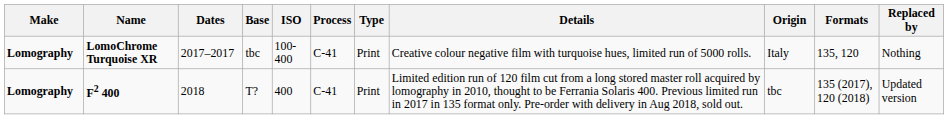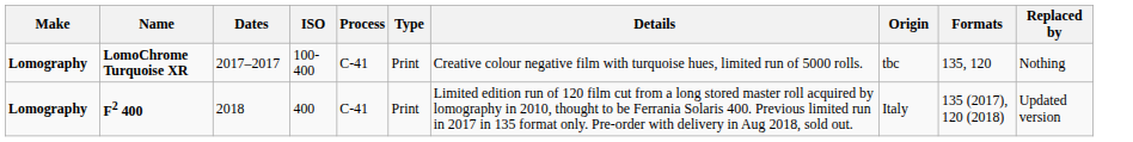- column: Base | tbc | T?
LomoChrome Turquoise XR | Origin: Italy -> tbc
F2 400 | Origin: tbc -> Italy
